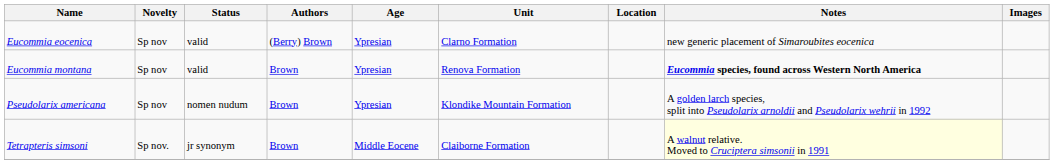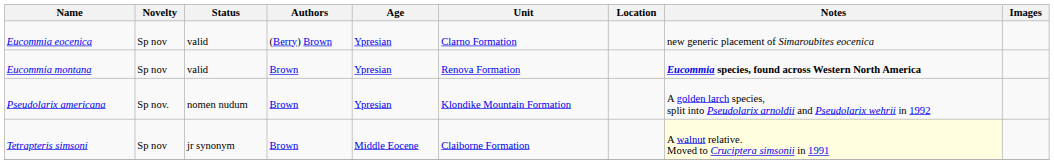Pseudolarix americana | Novelty: Sp nov -> Sp nov.
Tetrapteris simsoni | Novelty: Sp nov. -> Sp nov
